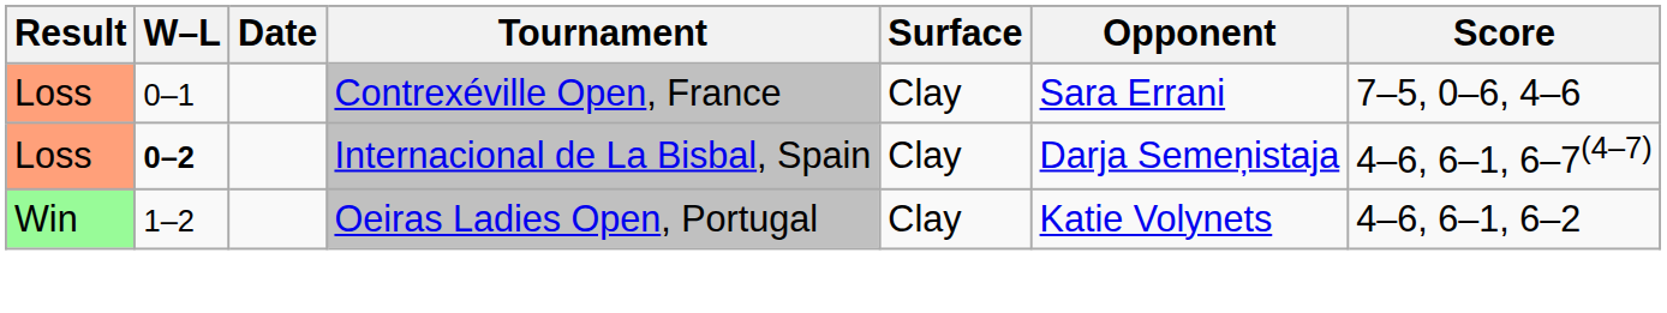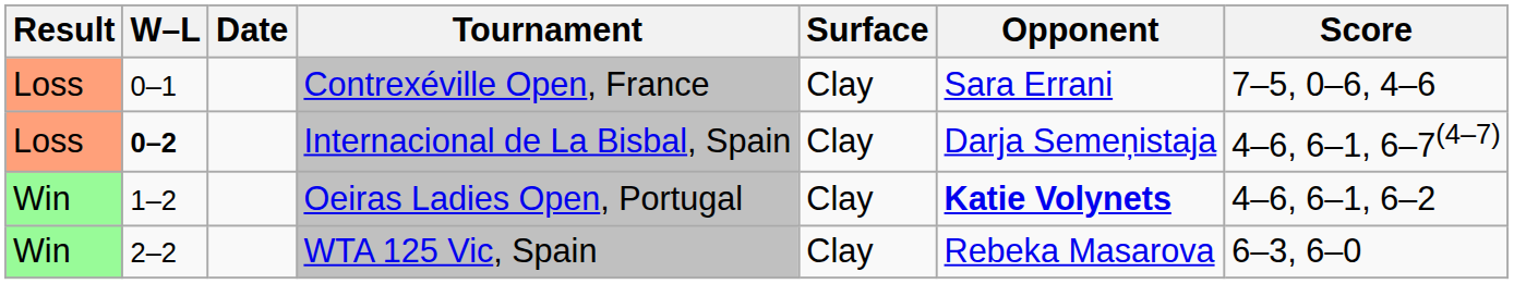Oeiras Ladies Open, Portugal | Opponent: normal -> bold
+ row: Win | 2–2 | WTA 125 Vic, Spain | Clay | Rebeka Masarova | 6–3, 6–0
